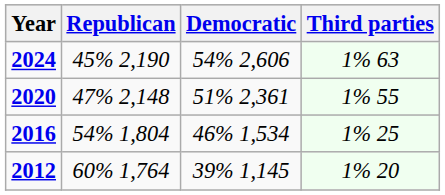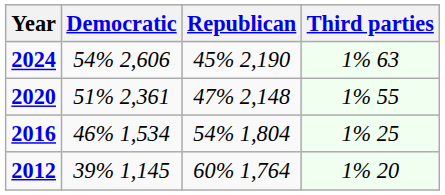columns swapped: Republican <-> Democratic
